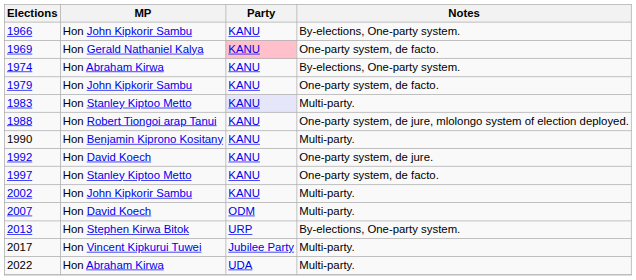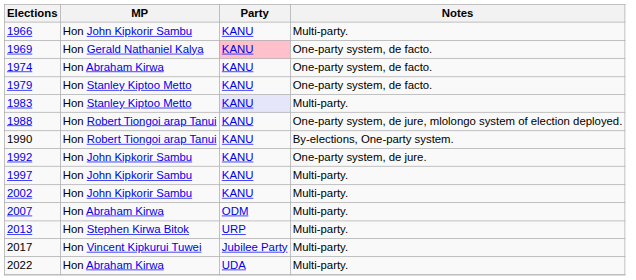1966 | Notes: By-elections, One-party system. -> Multi-party.
1974 | Notes: By-elections, One-party system. -> One-party system, de facto.
1979 | MP: Hon John Kipkorir Sambu -> Hon Stanley Kiptoo Metto
1990 | MP: Hon Benjamin Kiprono Kositany -> Hon Robert Tiongoi arap Tanui
1990 | Notes: Multi-party. -> By-elections, One-party system.
1992 | MP: Hon David Koech -> Hon John Kipkorir Sambu
1997 | MP: Hon Stanley Kiptoo Metto -> Hon John Kipkorir Sambu
1997 | Notes: One-party system, de facto. -> Multi-party.
2007 | MP: Hon David Koech -> Hon Abraham Kirwa
2013 | Notes: By-elections, One-party system. -> Multi-party.
